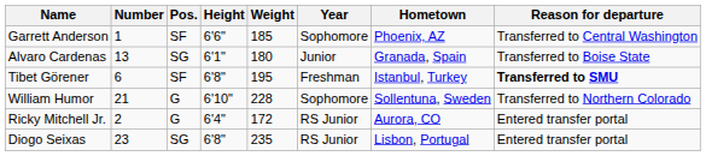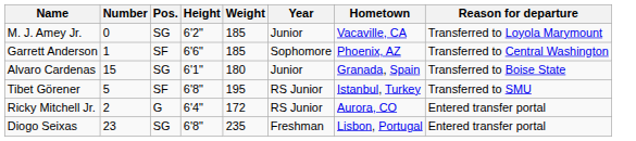+ row: M. J. Amey Jr. | 0 | SG | 6'2" | 185 | Junior | Vacaville, CA | Transferred to Loyola Marymount
Alvaro Cardenas | Number: 13 -> 15
Tibet Görener | Number: 6 -> 5
Tibet Görener | Year: Freshman -> RS Junior
Tibet Görener | Reason for departure: bold -> normal
- row: William Humor | 21 | G | 6'10" | 228 | Sophomore | Sollentuna, Sweden | Transferred to Northern Colorado
Diogo Seixas | Year: RS Junior -> Freshman
